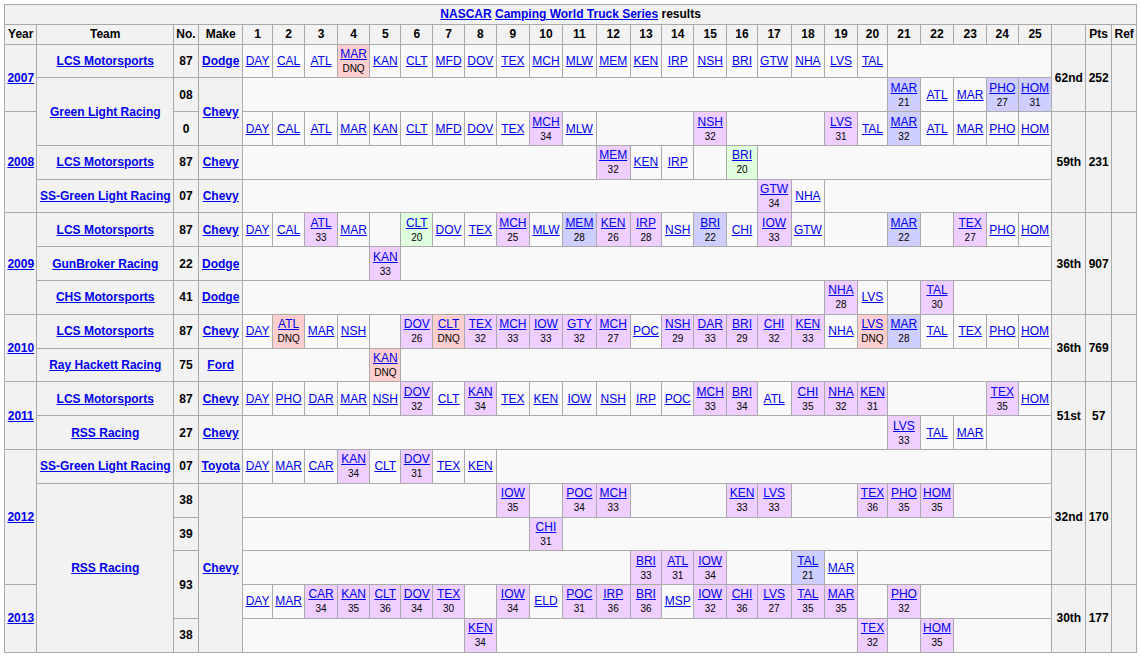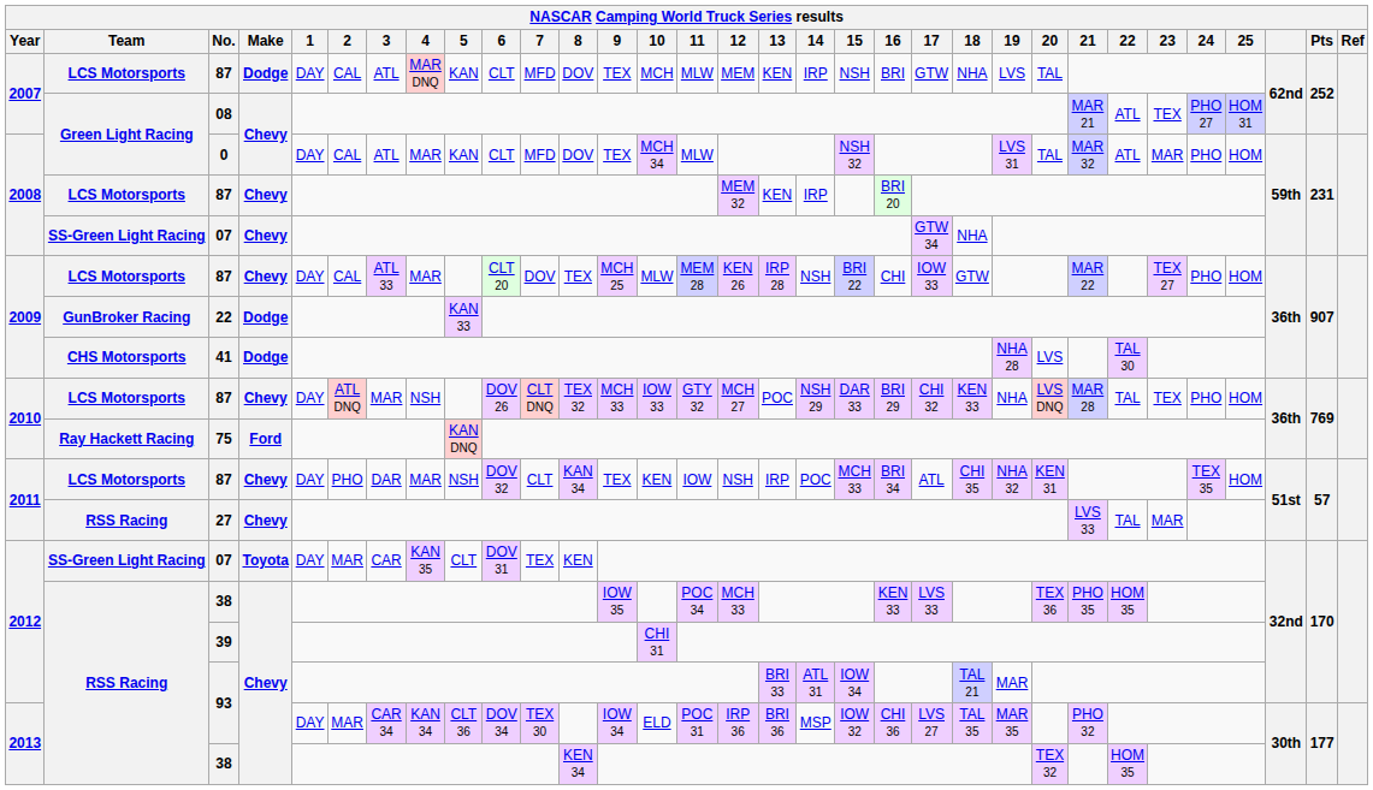08 | 23: MAR -> TEX
2012 / 07 | 4: KAN 34 -> KAN 35
2013 / 93 | 4: KAN 35 -> KAN 34
